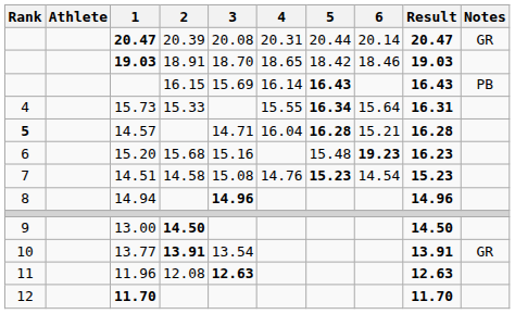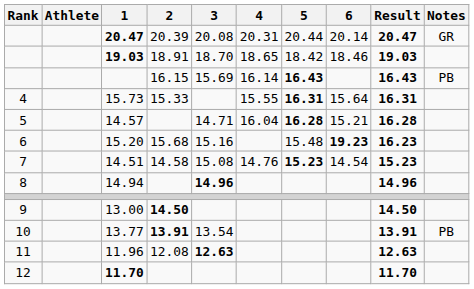15.73 | 5: 16.34 -> 16.31
14.57 | Rank: bold -> normal
13.77 | Notes: GR -> PB
